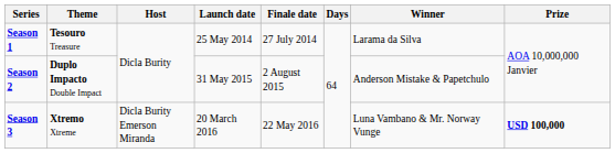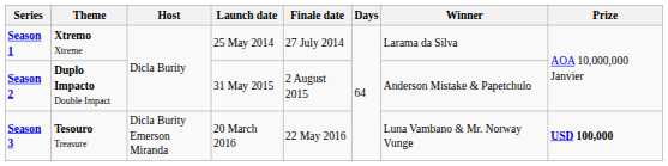Season 1 | Theme: Tesouro Treasure -> Xtremo Xtreme
Season 3 | Theme: Xtremo Xtreme -> Tesouro Treasure
